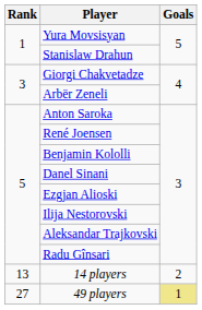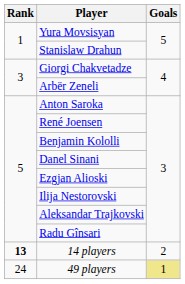14 players | Rank: normal -> bold
49 players | Rank: 27 -> 24
